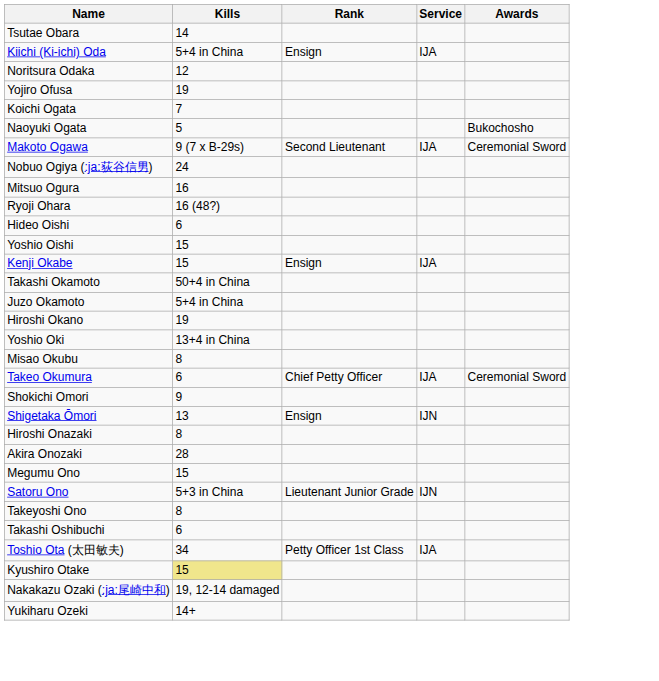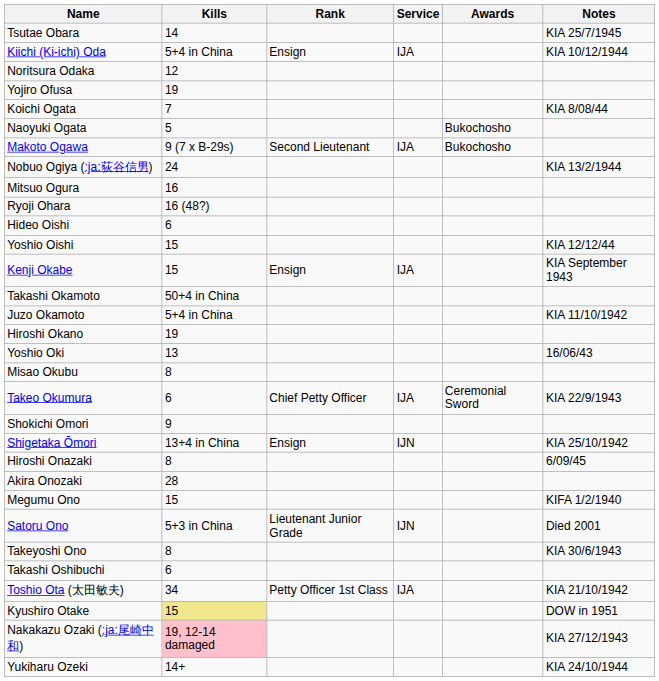+ column: Notes | KIA 25/7/1945 | KIA 10/12/1944 | KIA 8/08/44 | KIA 13/2/1944 | KIA 12/12/44 | KIA September 1943 | KIA 11/10/1942 | 16/06/43 | KIA 22/9/1943 | KIA 25/10/1942 | 6/09/45 | KIFA 1/2/1940 | Died 2001 | KIA 30/6/1943 | KIA 21/10/1942 | DOW in 1951 | KIA 27/12/1943 | KIA 24/10/1944
Makoto Ogawa | Awards: Ceremonial Sword -> Bukochosho
Yoshio Oki | Kills: 13+4 in China -> 13
Shigetaka Ōmori | Kills: 13 -> 13+4 in China
Nakakazu Ozaki (:ja:尾崎中和) | Kills: no background -> pink background
